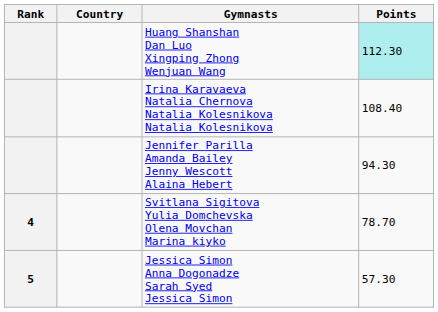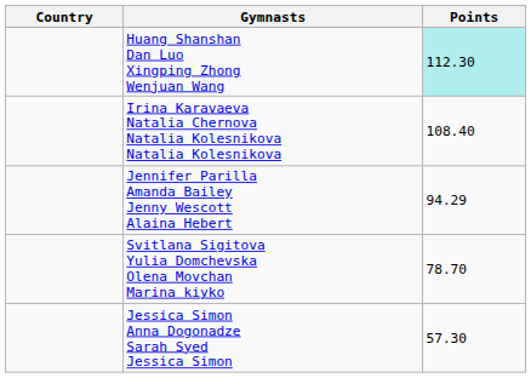- column: Rank | 4 | 5
Jennifer Parilla Amanda Bailey Jenny Wescott Alaina Hebert | Points: 94.30 -> 94.29
